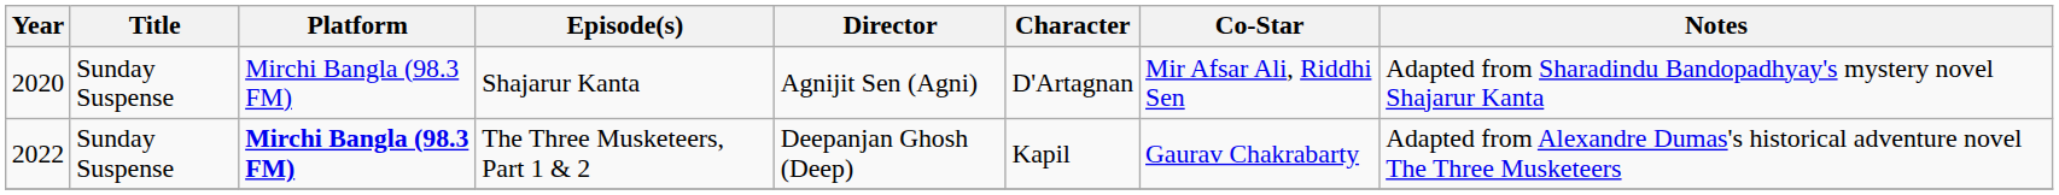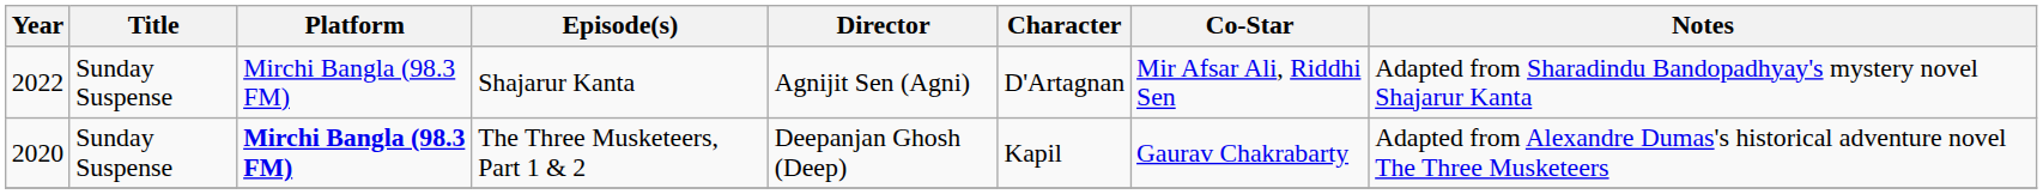Shajarur Kanta | Year: 2020 -> 2022
The Three Musketeers, Part 1 & 2 | Year: 2022 -> 2020
